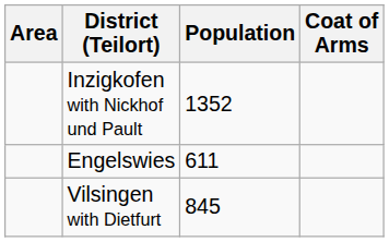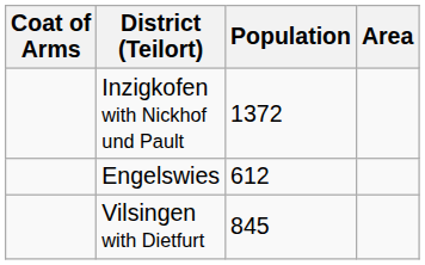columns swapped: Coat of Arms <-> Area
Inzigkofen with Nickhof und Pault | Population: 1352 -> 1372
Engelswies | Population: 611 -> 612
